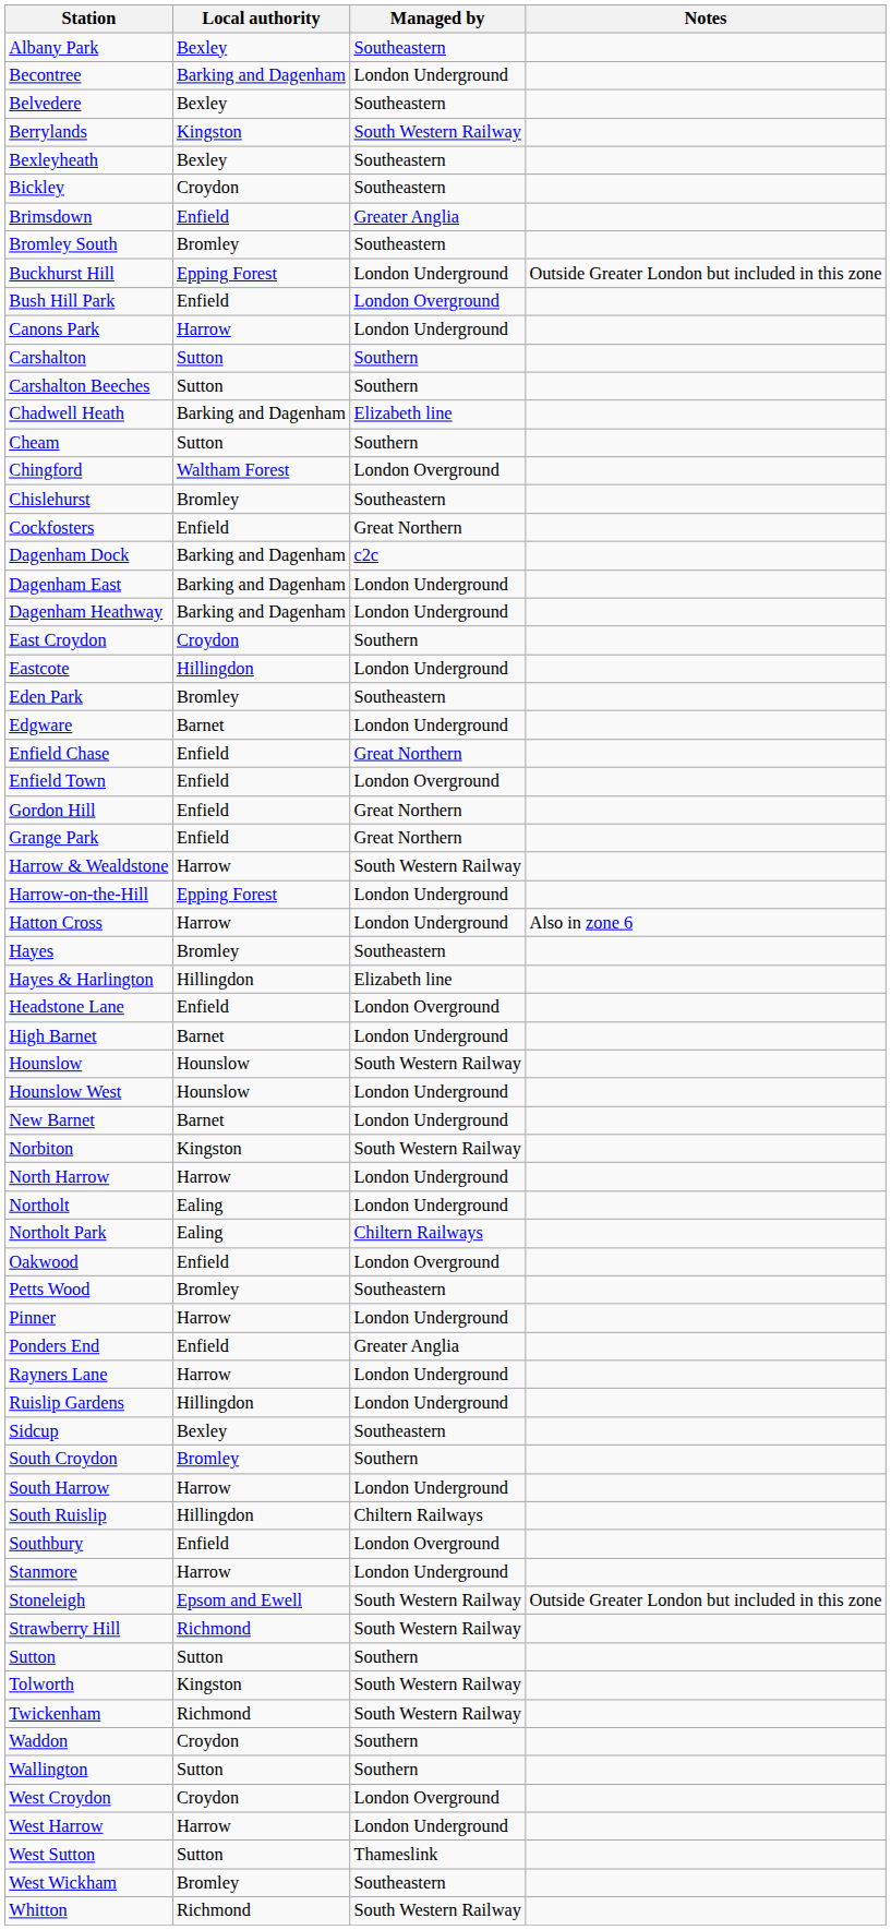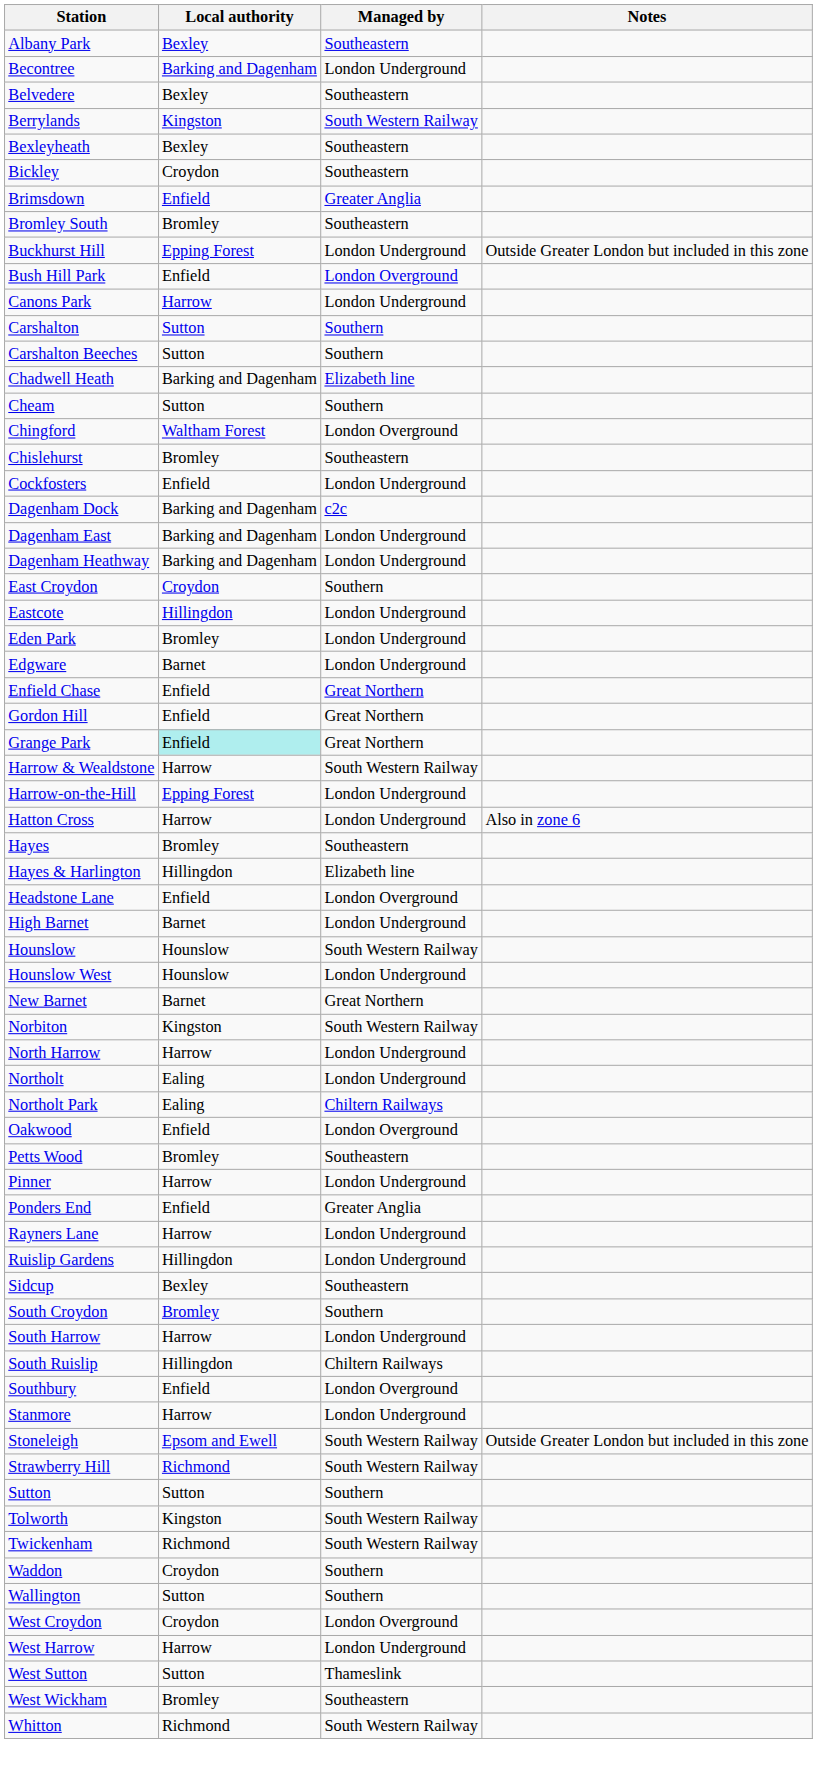Cockfosters | Managed by: Great Northern -> London Underground
Eden Park | Managed by: Southeastern -> London Underground
- row: Enfield Town | Enfield | London Overground
Grange Park | Local authority: no background -> paleturquoise background
New Barnet | Managed by: London Underground -> Great Northern
